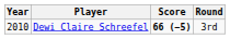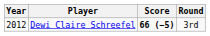Dewi Claire Schreefel | Year: 2010 -> 2012
